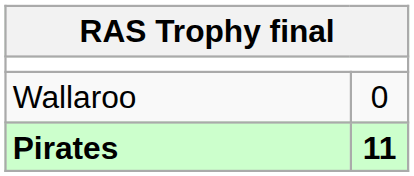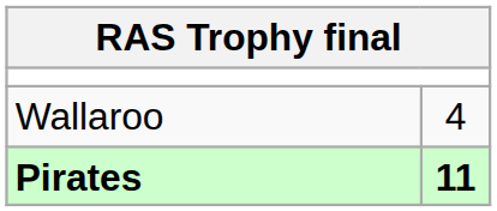Wallaroo | column 2: 0 -> 4
